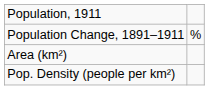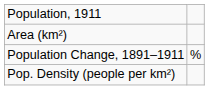rows swapped: Population Change, 1891–1911 <-> Area (km²)
